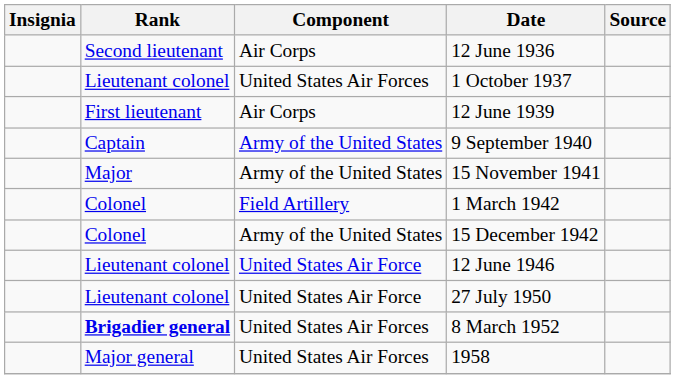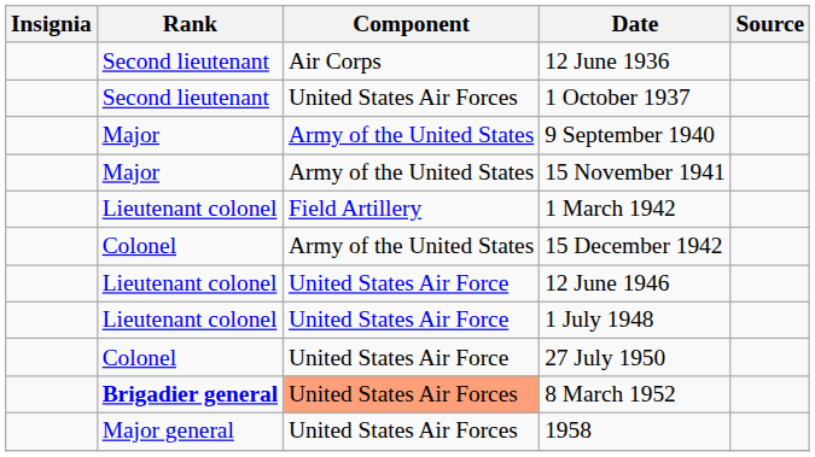1 October 1937 | Rank: Lieutenant colonel -> Second lieutenant
- row: First lieutenant | Air Corps | 12 June 1939
9 September 1940 | Rank: Captain -> Major
1 March 1942 | Rank: Colonel -> Lieutenant colonel
+ row: Lieutenant colonel | United States Air Force | 1 July 1948
27 July 1950 | Rank: Lieutenant colonel -> Colonel
8 March 1952 | Component: no background -> lightsalmon background
